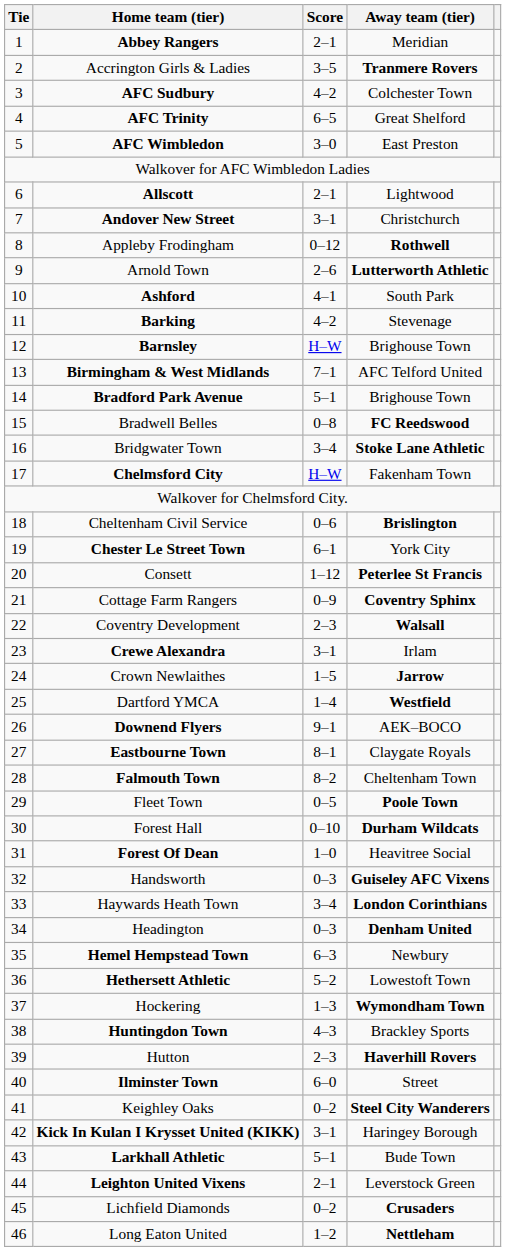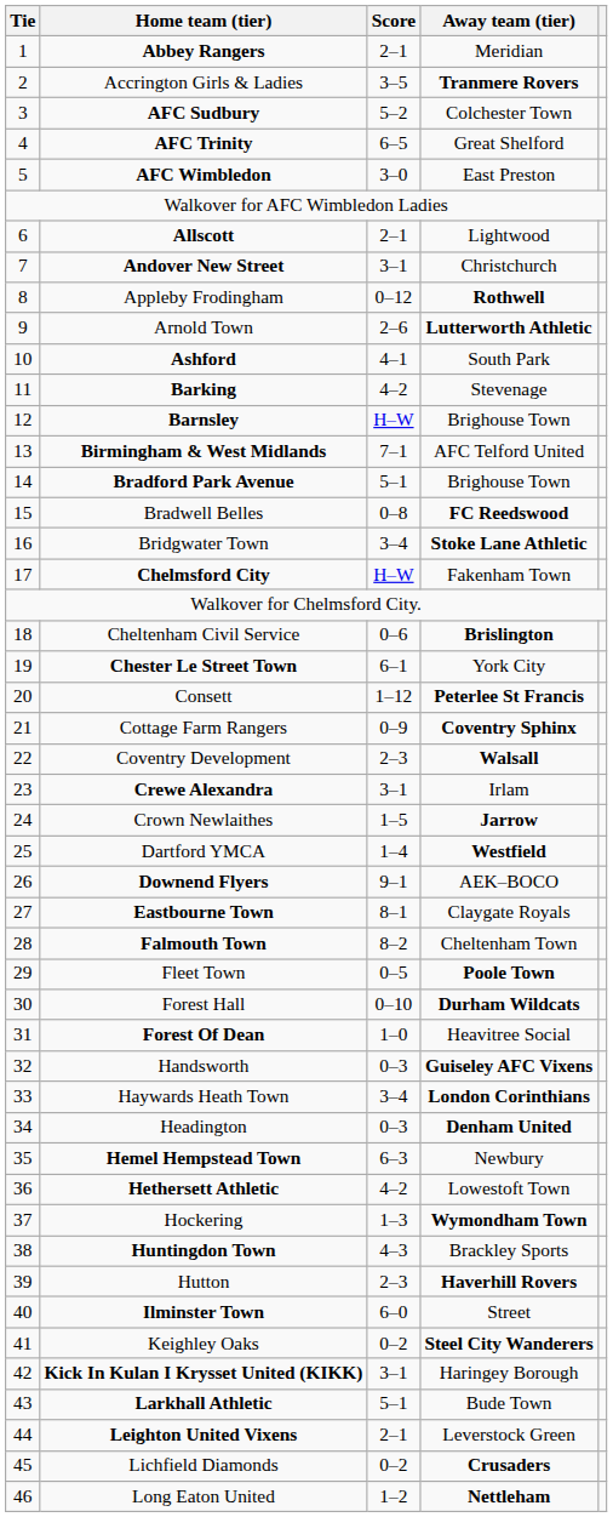AFC Sudbury | Score: 4–2 -> 5–2
Hethersett Athletic | Score: 5–2 -> 4–2
